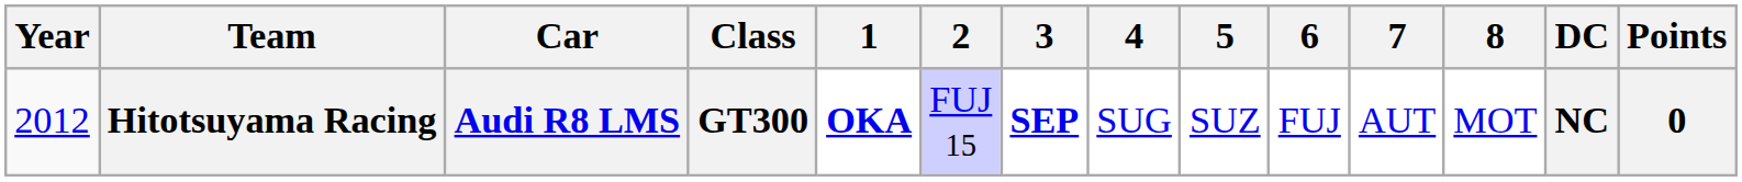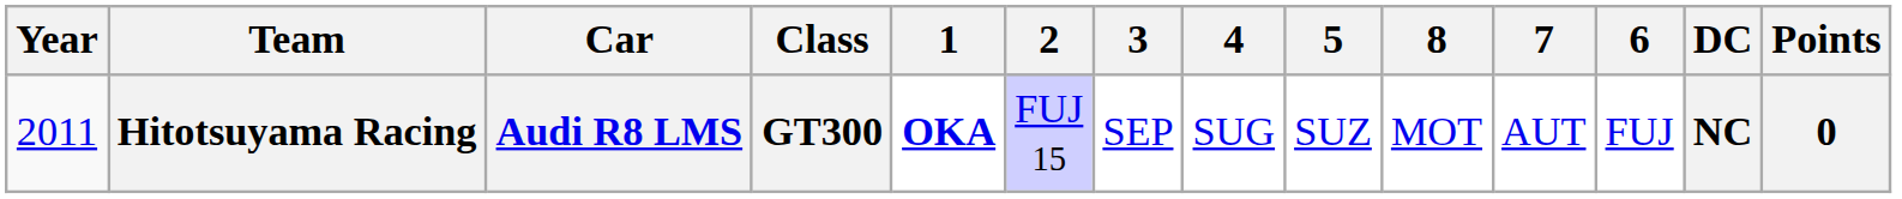columns swapped: 6 <-> 8
Hitotsuyama Racing | Year: 2012 -> 2011
Hitotsuyama Racing | 3: bold -> normal
